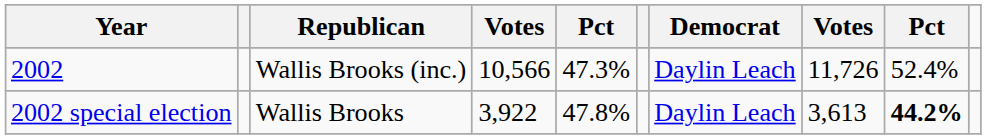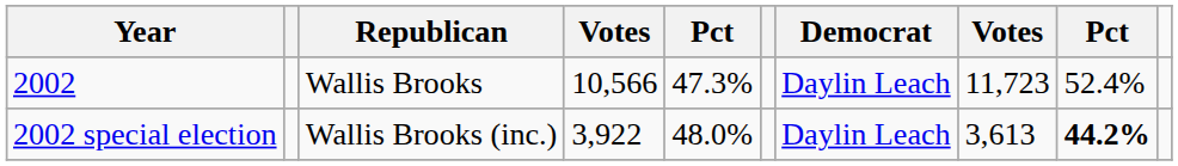2002 | Republican: Wallis Brooks (inc.) -> Wallis Brooks
2002 | column 8: 11,726 -> 11,723
2002 special election | Republican: Wallis Brooks -> Wallis Brooks (inc.)
2002 special election | column 5: 47.8% -> 48.0%
